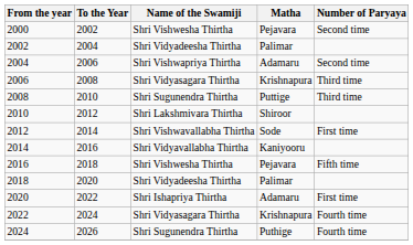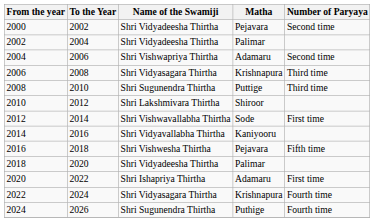2000 | Name of the Swamiji: Shri Vishwesha Thirtha -> Shri Vidyadeesha Thirtha
